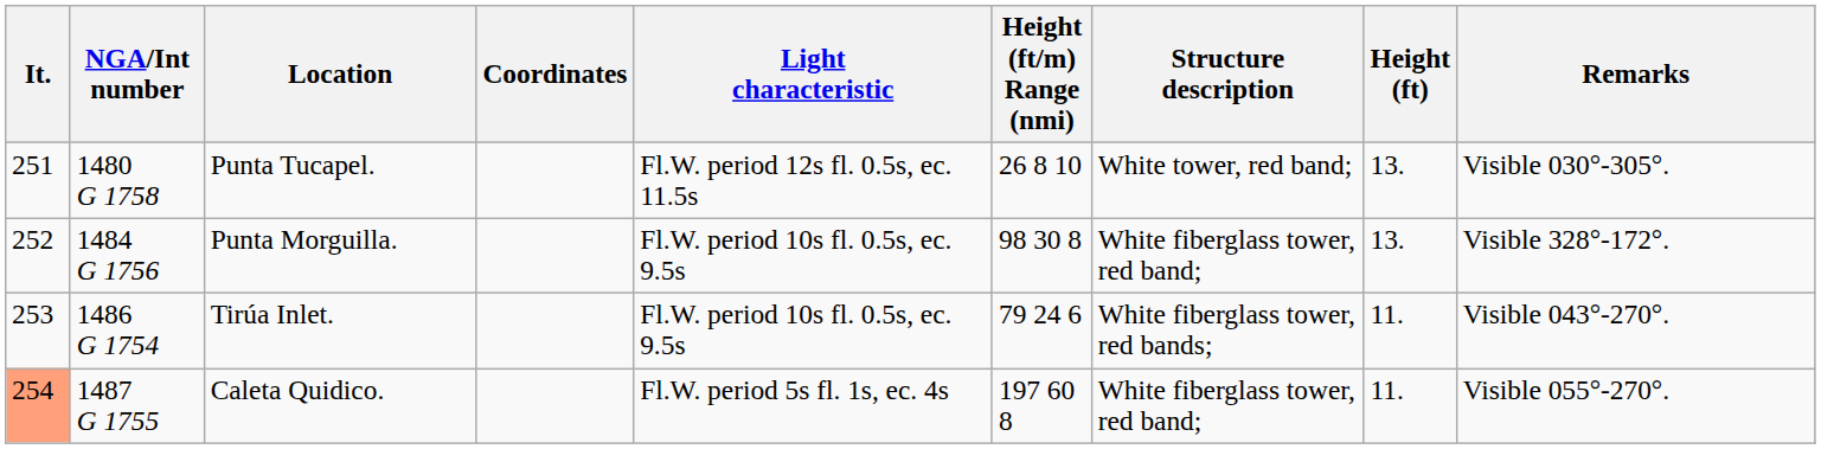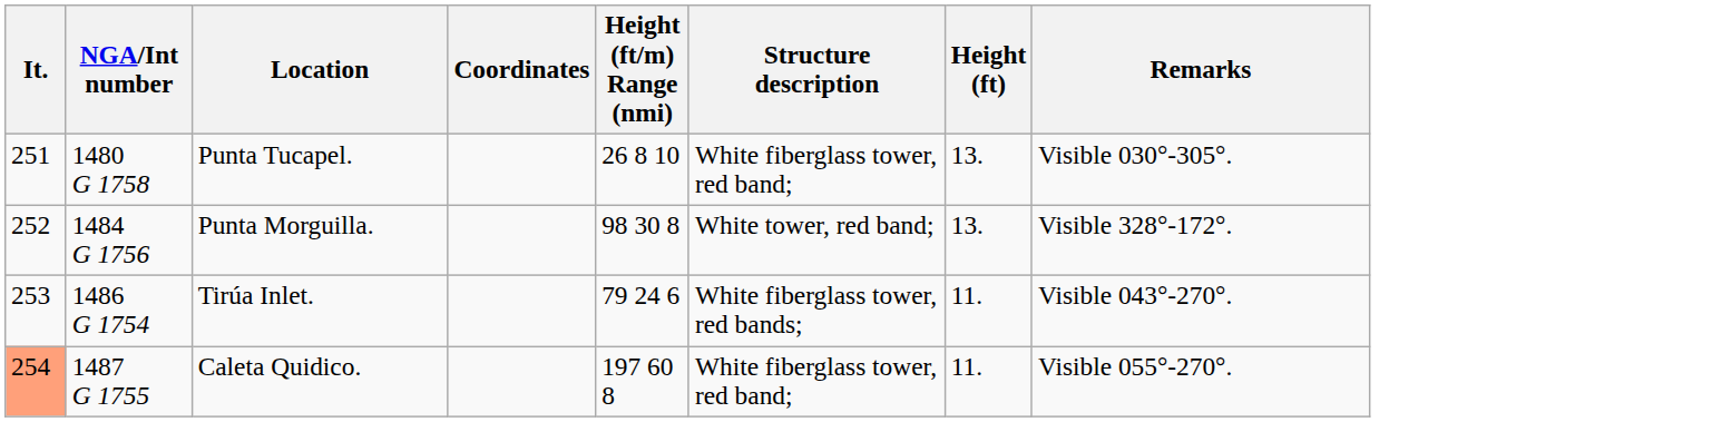- column: Light characteristic | Fl.W. period 12s fl. 0.5s, ec. 11.5s | Fl.W. period 10s fl. 0.5s, ec. 9.5s | Fl.W. period 10s fl. 0.5s, ec. 9.5s | Fl.W. period 5s fl. 1s, ec. 4s
Punta Tucapel. | Structure description: White tower, red band; -> White fiberglass tower, red band;
Punta Morguilla. | Structure description: White fiberglass tower, red band; -> White tower, red band;
